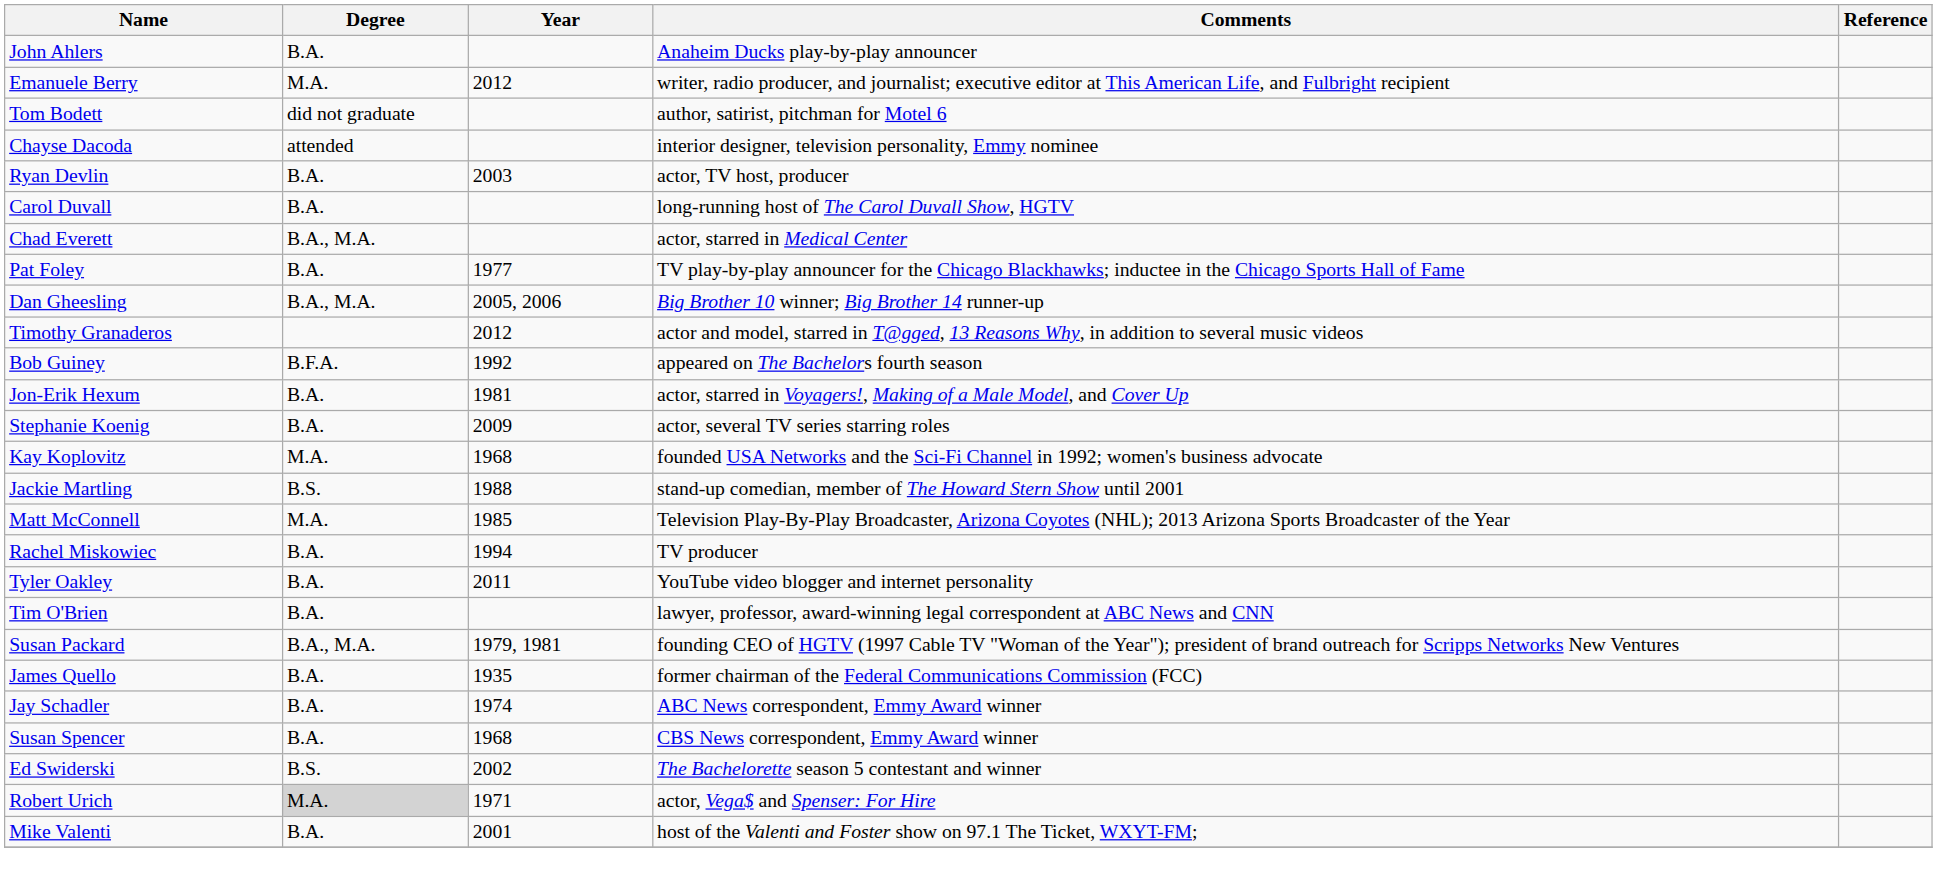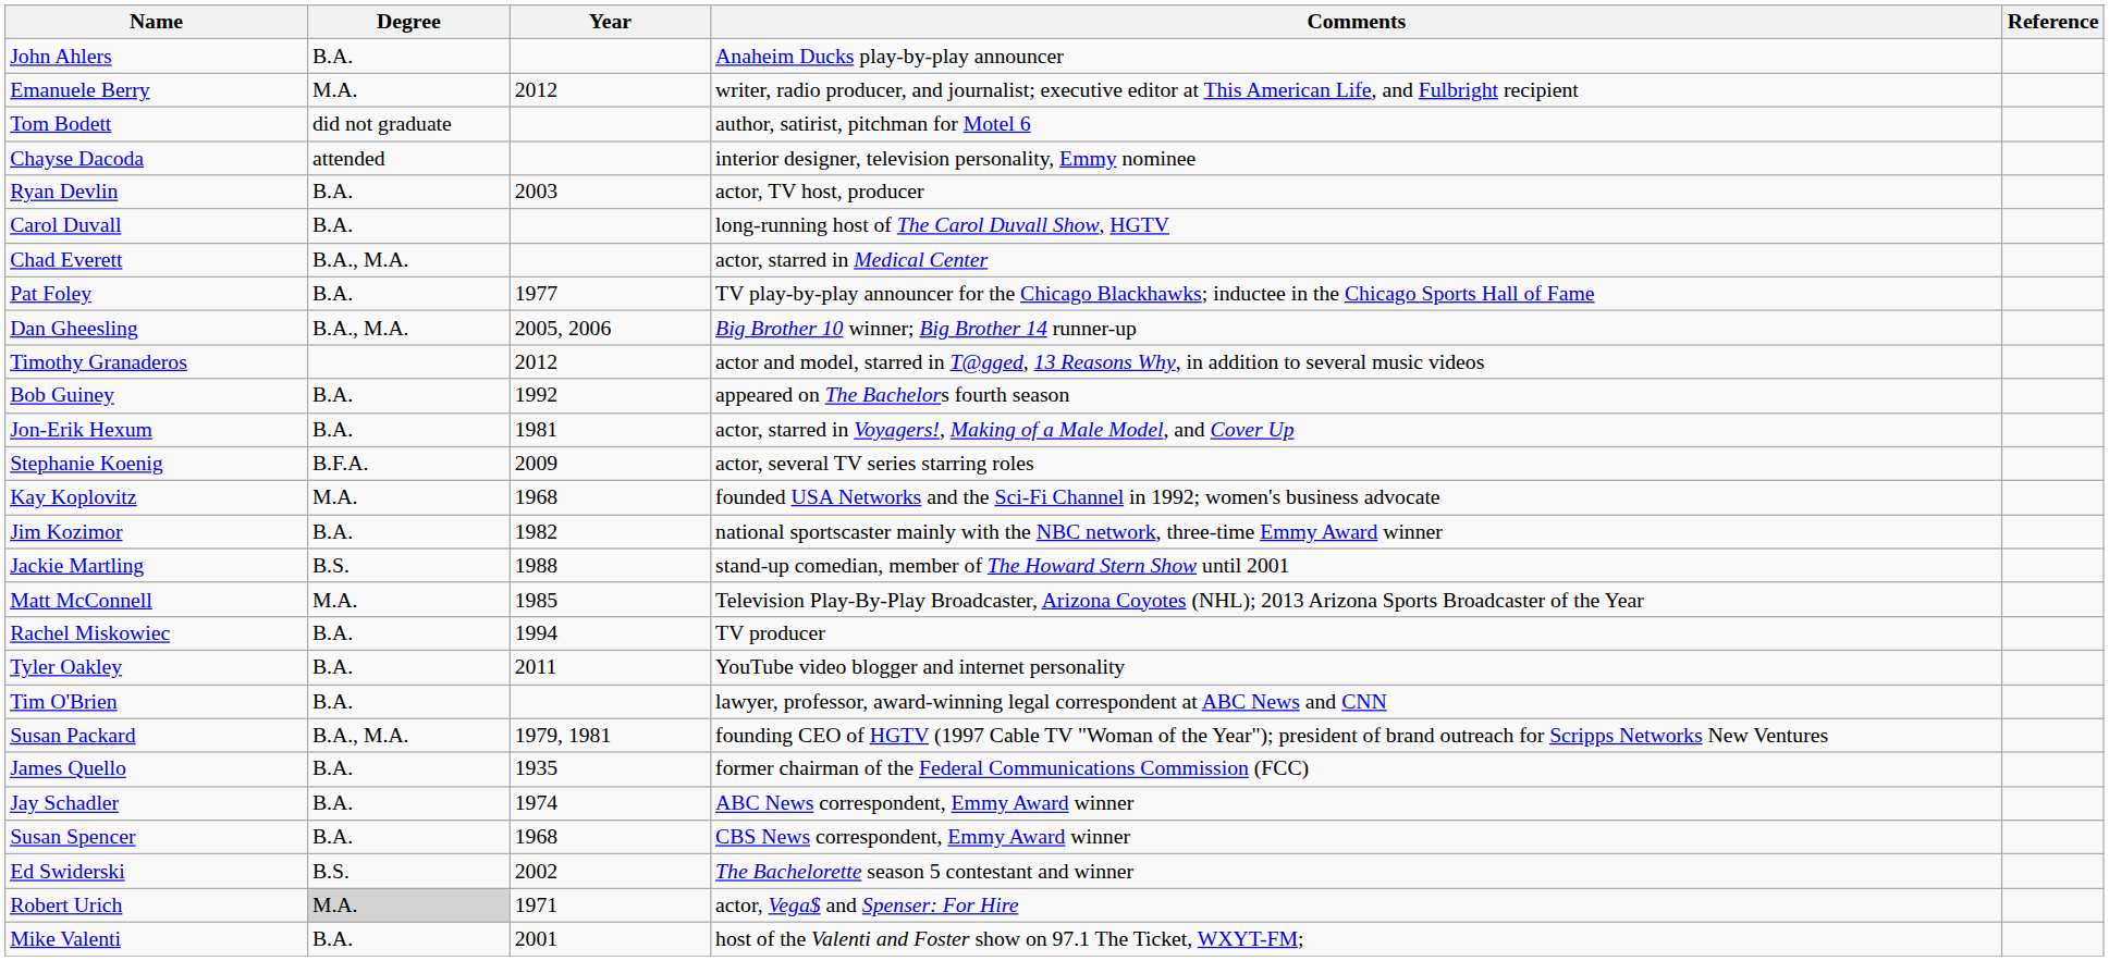Bob Guiney | Degree: B.F.A. -> B.A.
Stephanie Koenig | Degree: B.A. -> B.F.A.
+ row: Jim Kozimor | B.A. | 1982 | national sportscaster mainly with the NBC network, three-time Emmy Award winner
